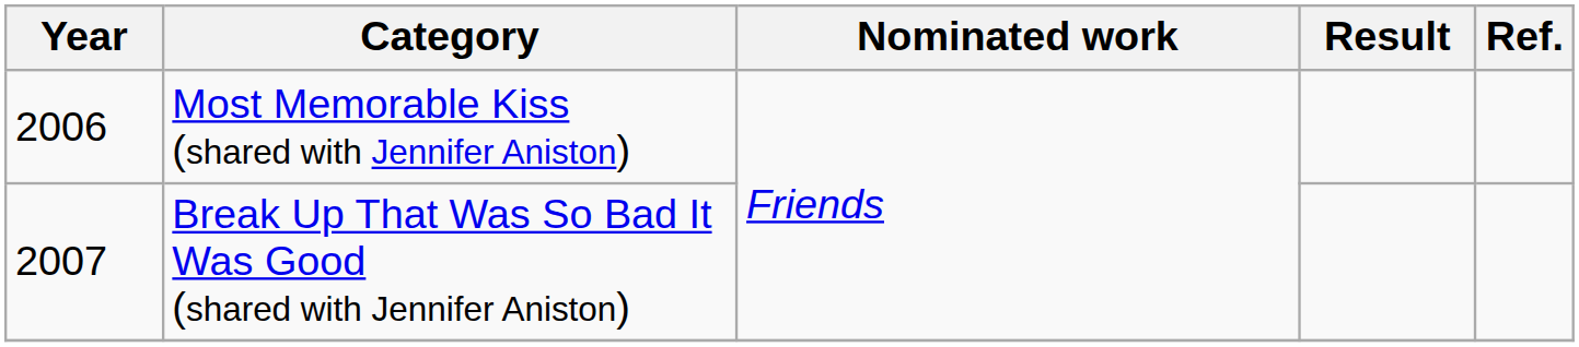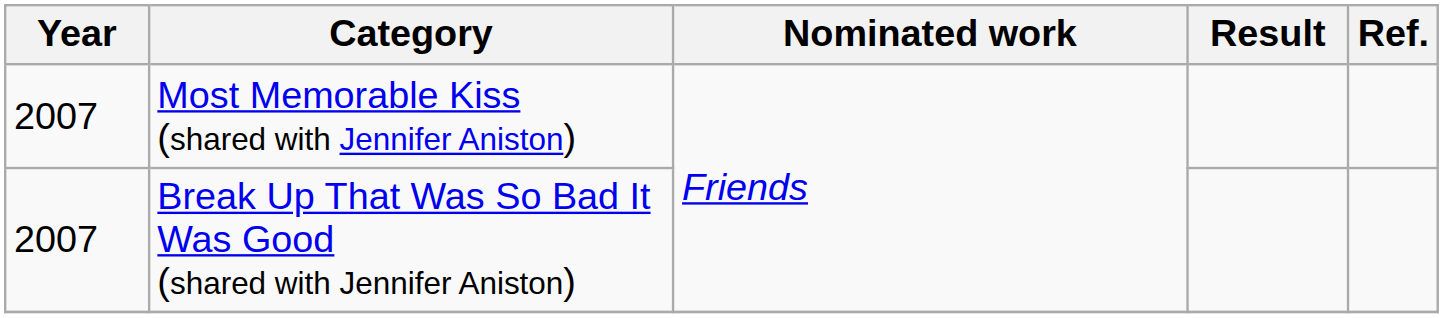Most Memorable Kiss (shared with Jennifer Aniston) | Year: 2006 -> 2007
